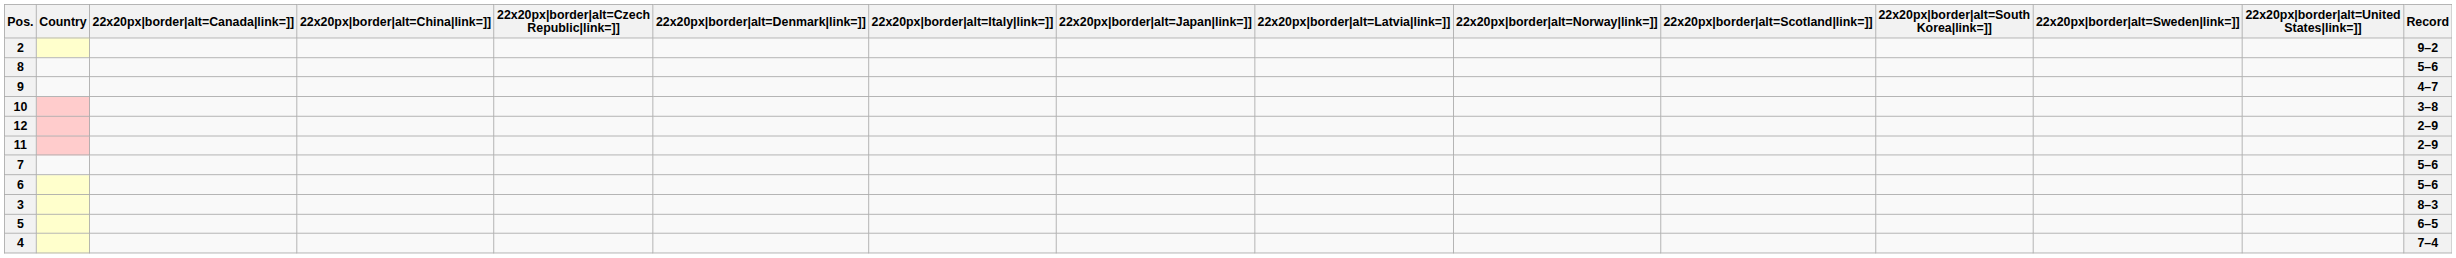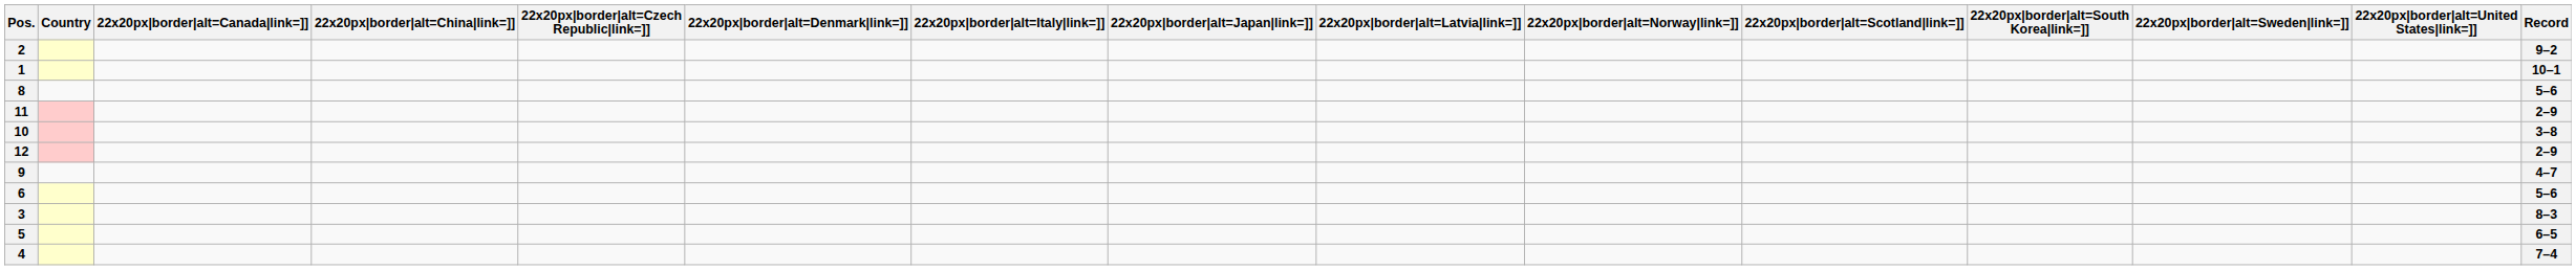+ row: 1 | 10–1
rows swapped: 11 <-> 9
- row: 7 | 5–6
